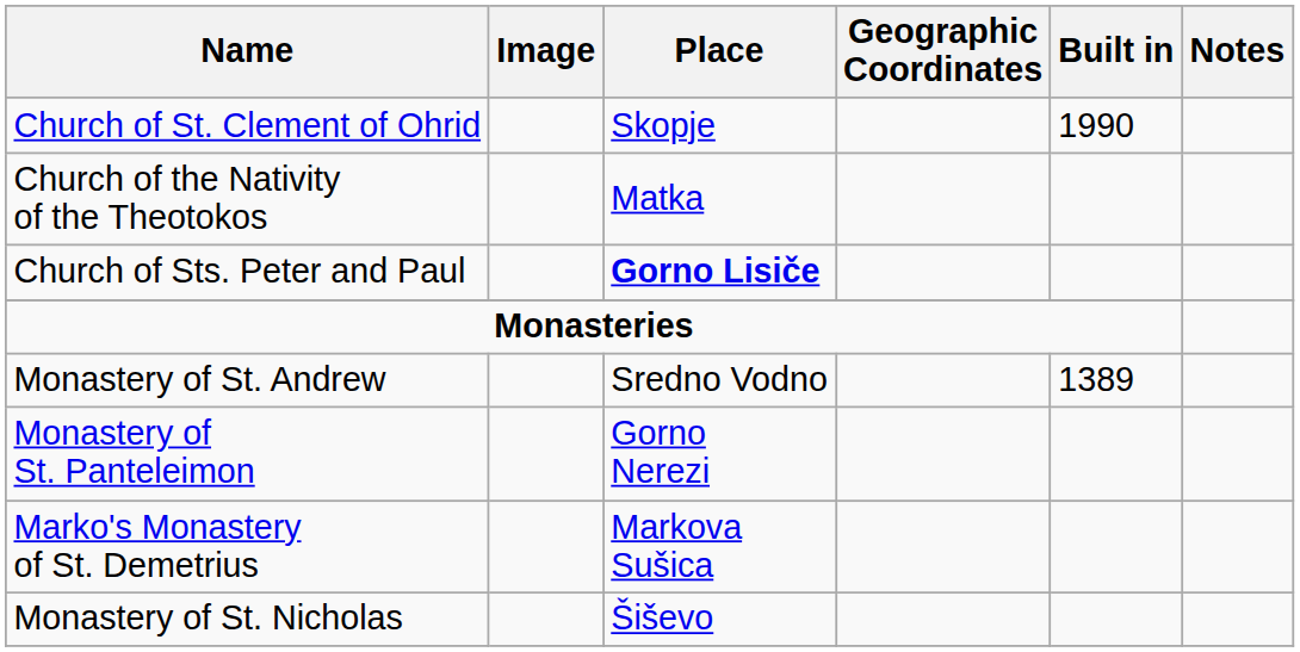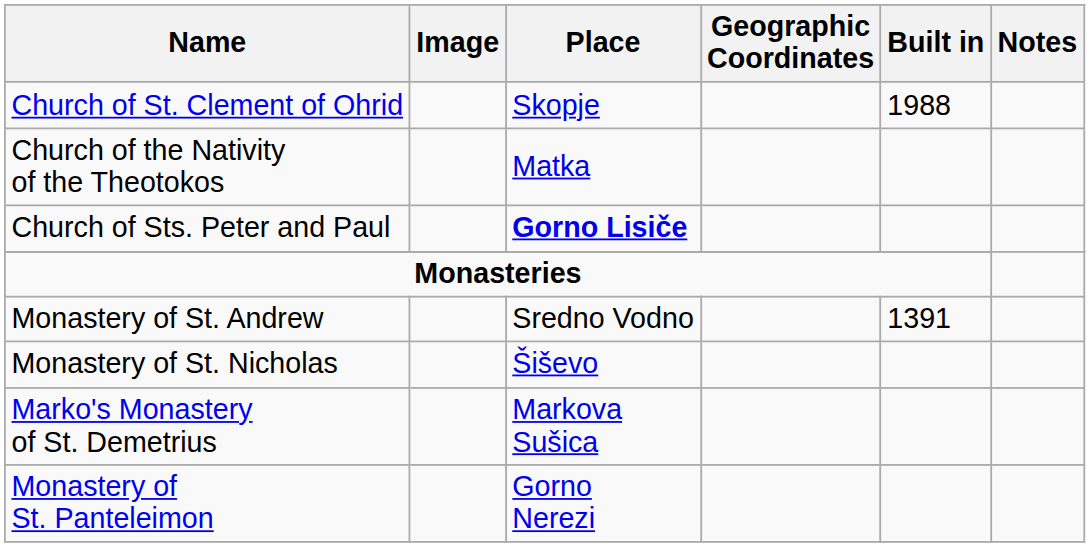Church of St. Clement of Ohrid | Built in: 1990 -> 1988
Monastery of St. Andrew | Built in: 1389 -> 1391
rows swapped: Monastery of St. Panteleimon <-> Monastery of St. Nicholas
